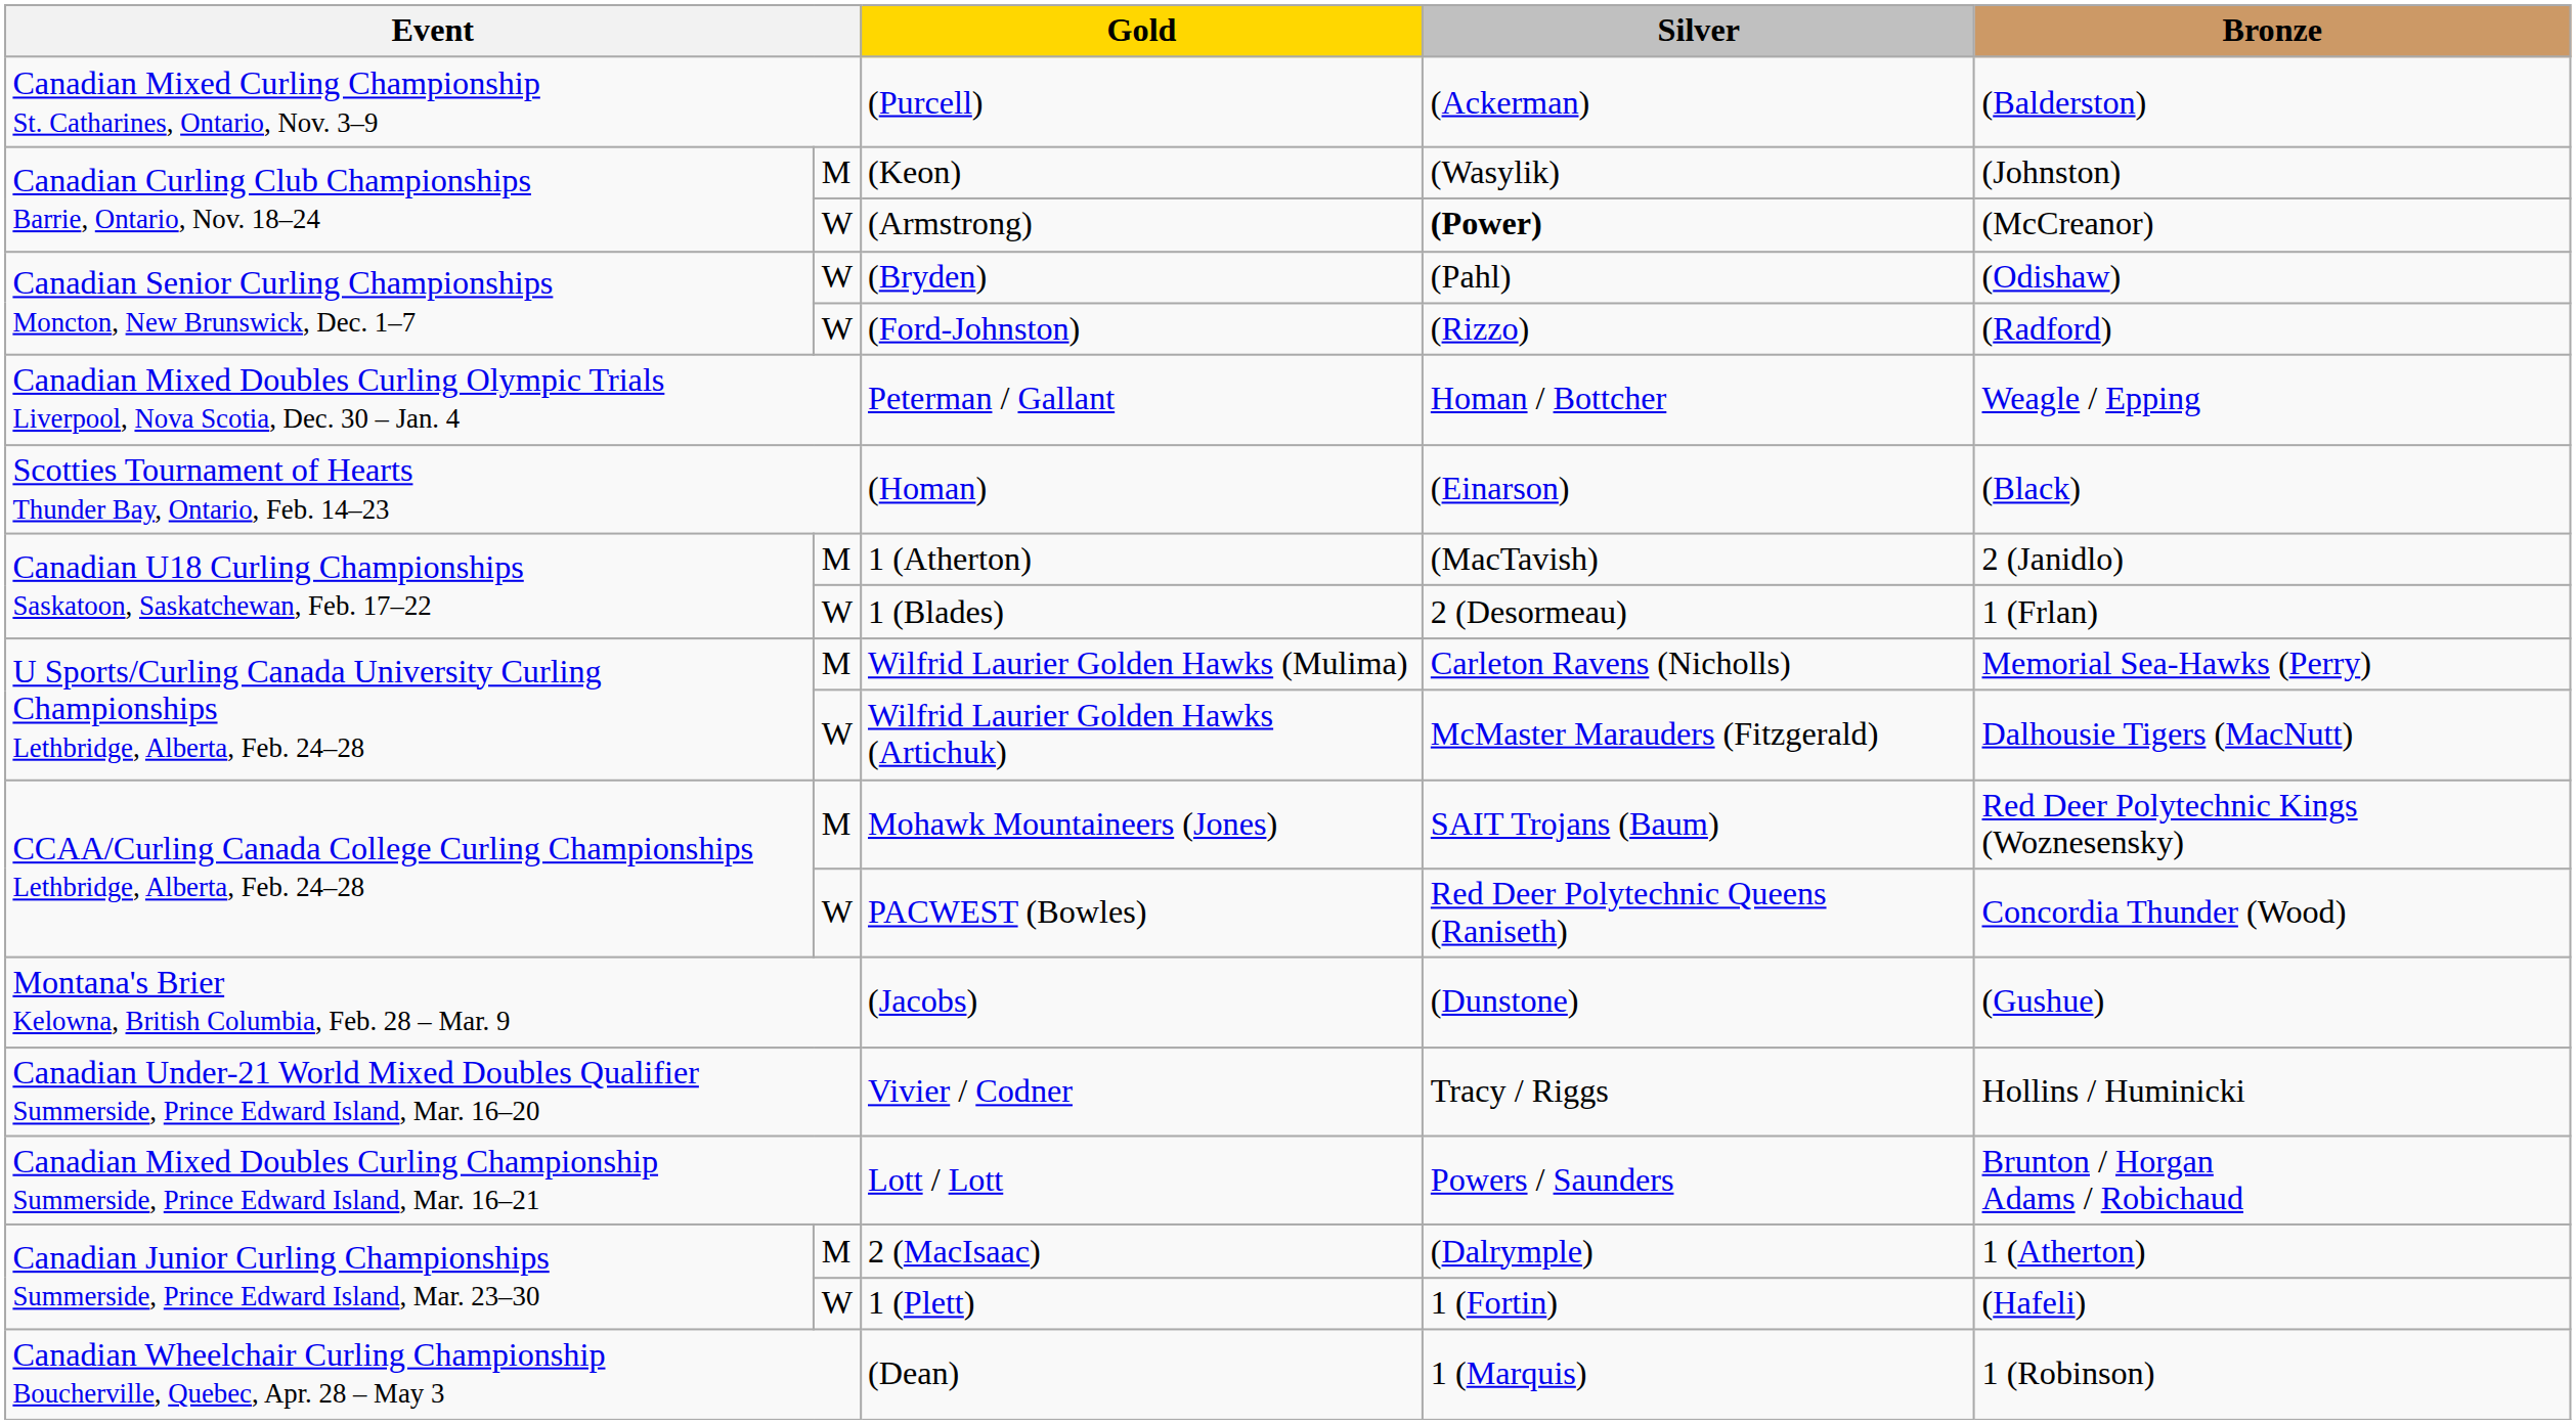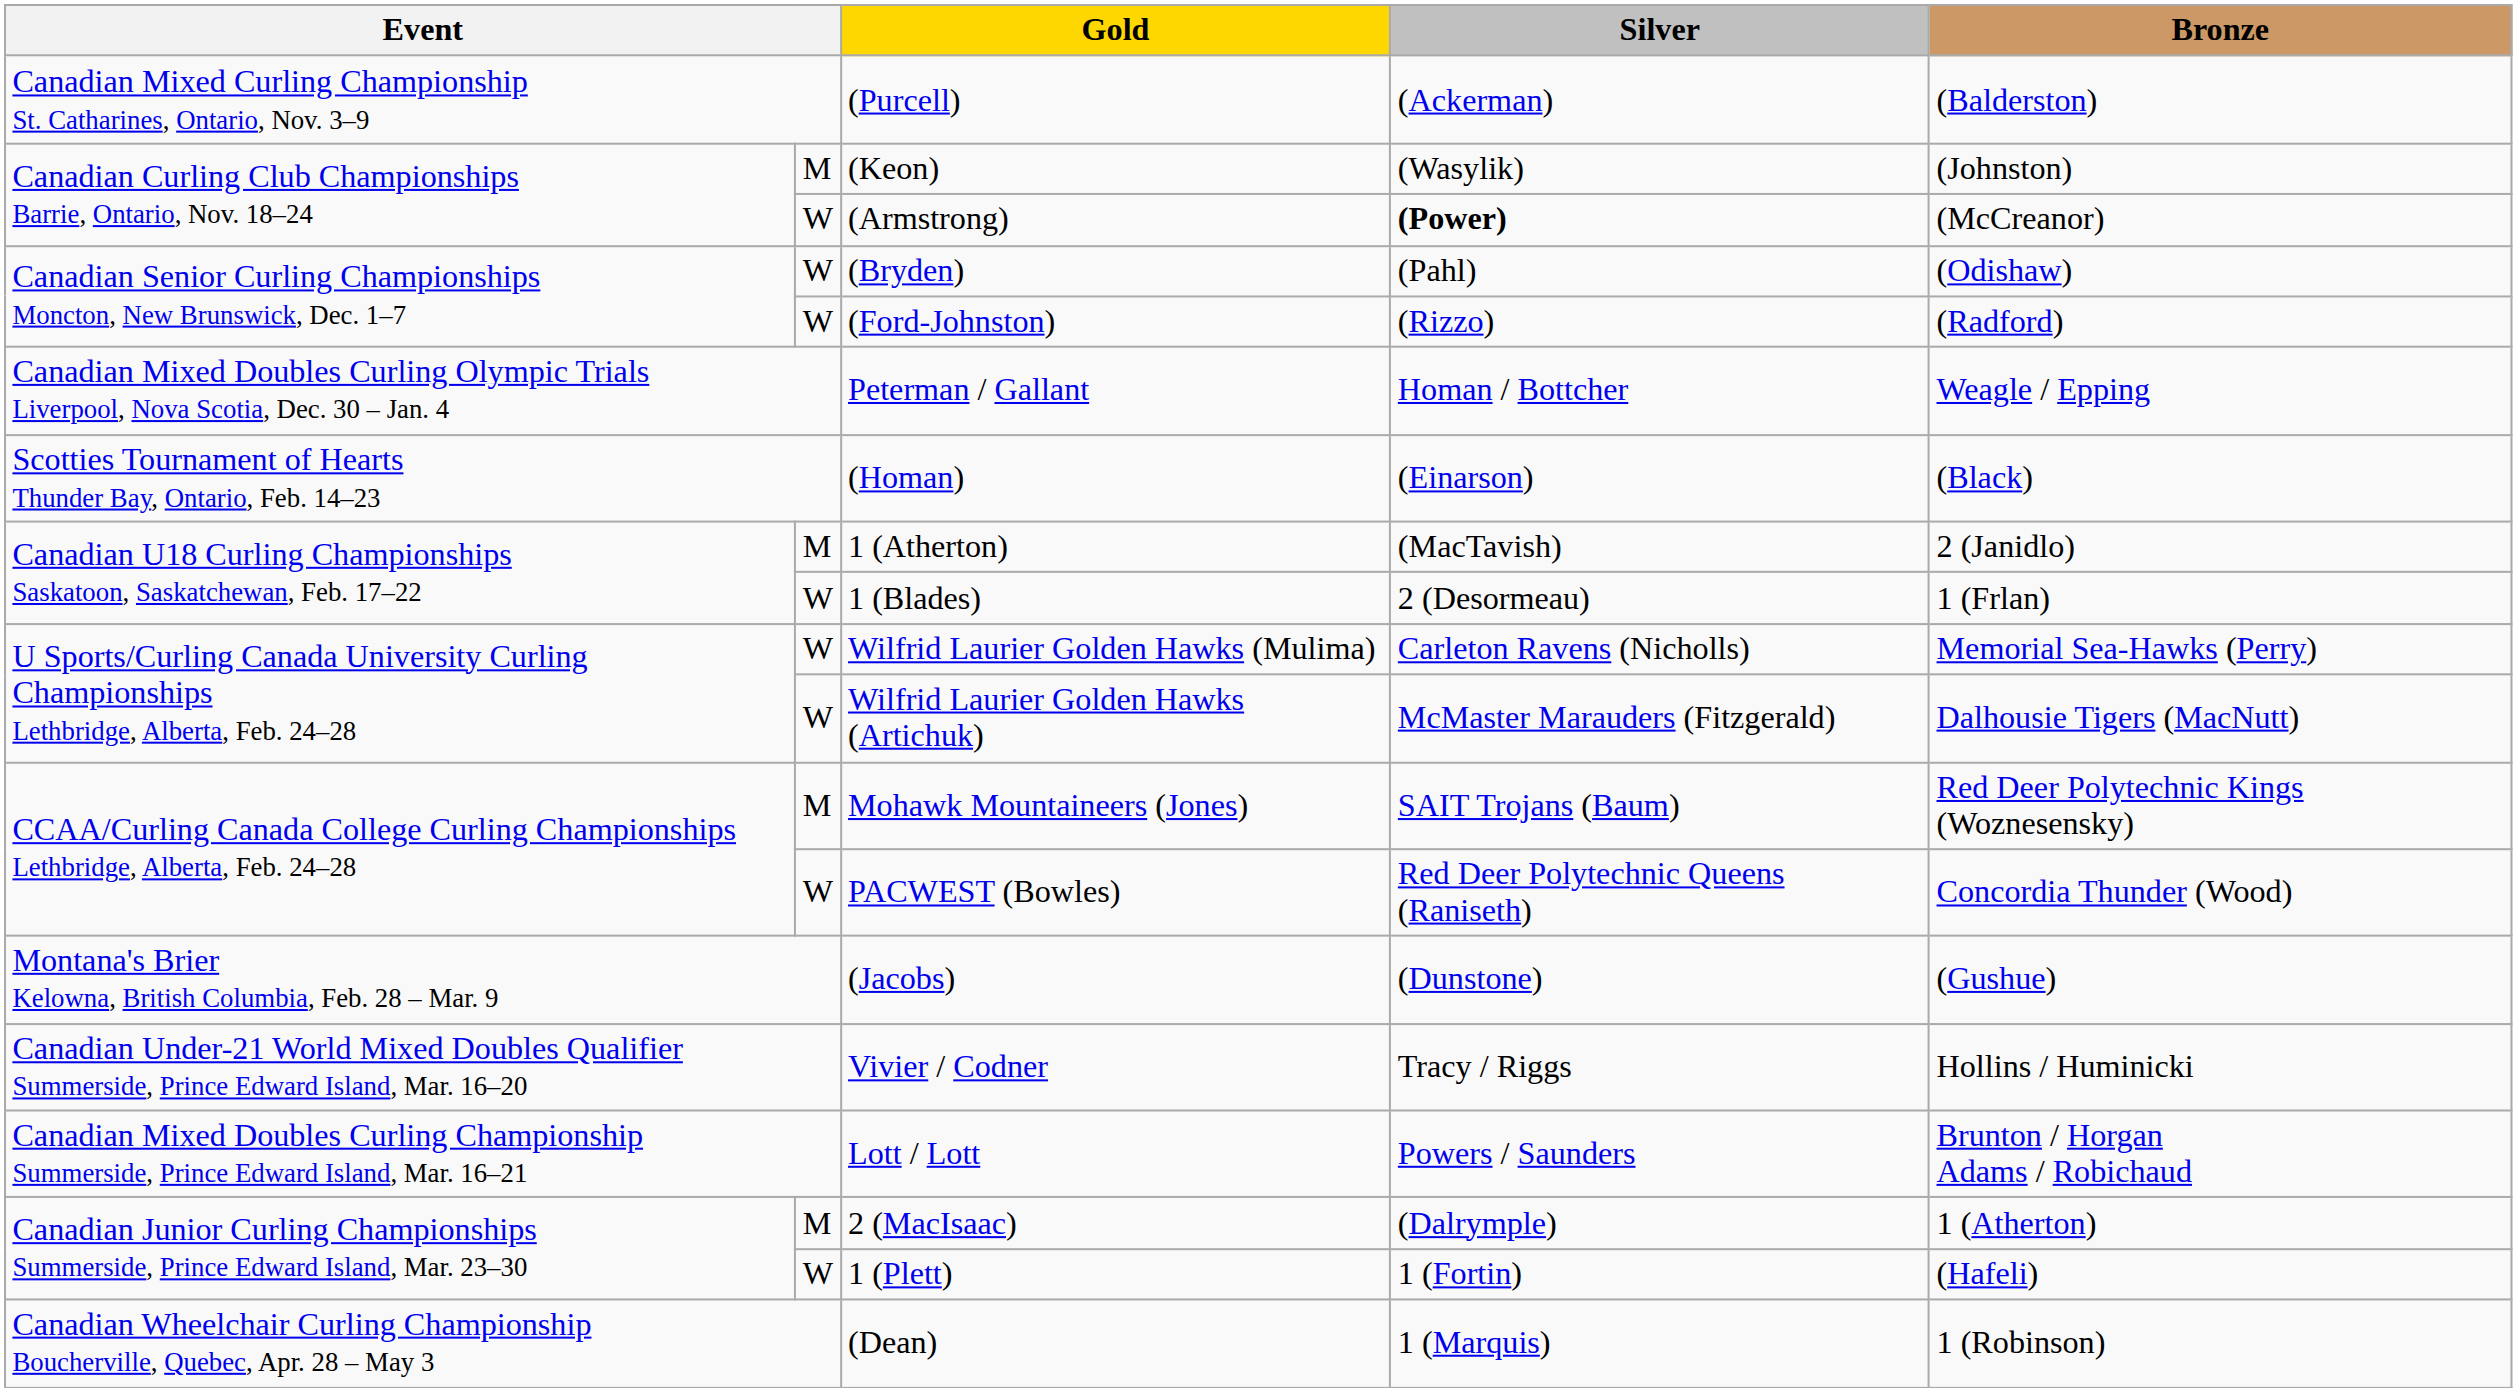Wilfrid Laurier Golden Hawks (Mulima) | column 2: M -> W
